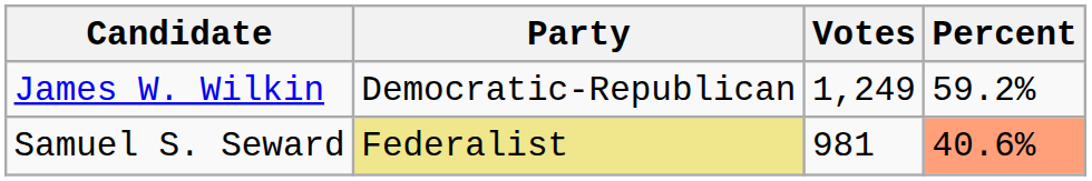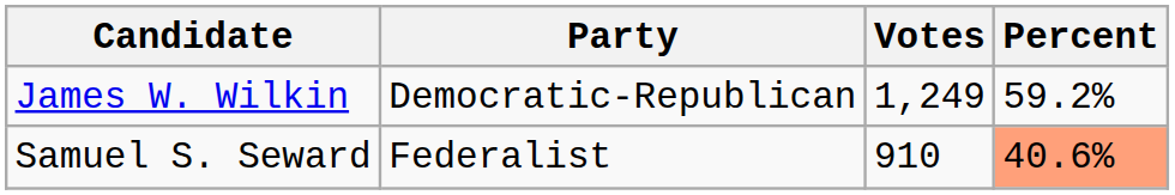Samuel S. Seward | Party: khaki background -> no background
Samuel S. Seward | Votes: 981 -> 910
